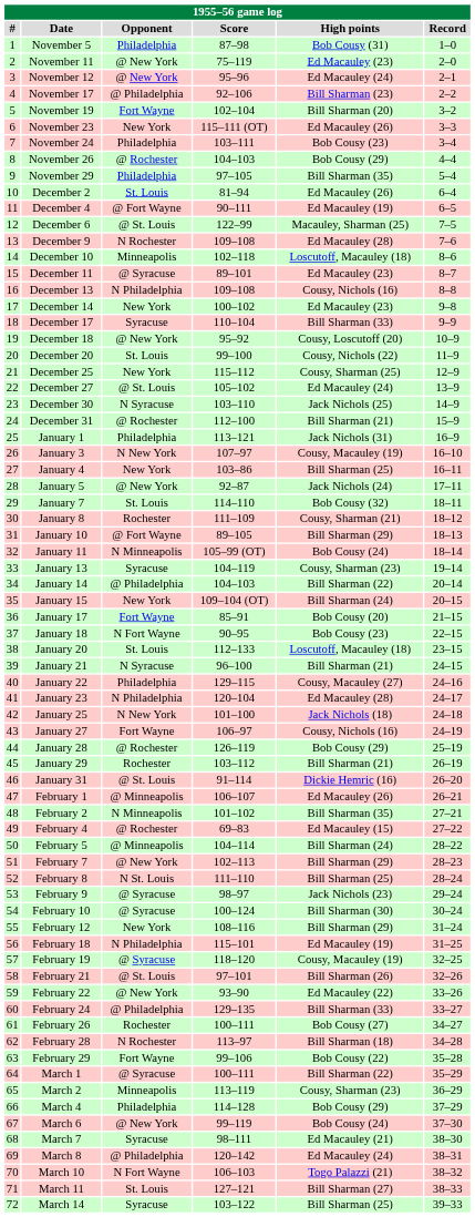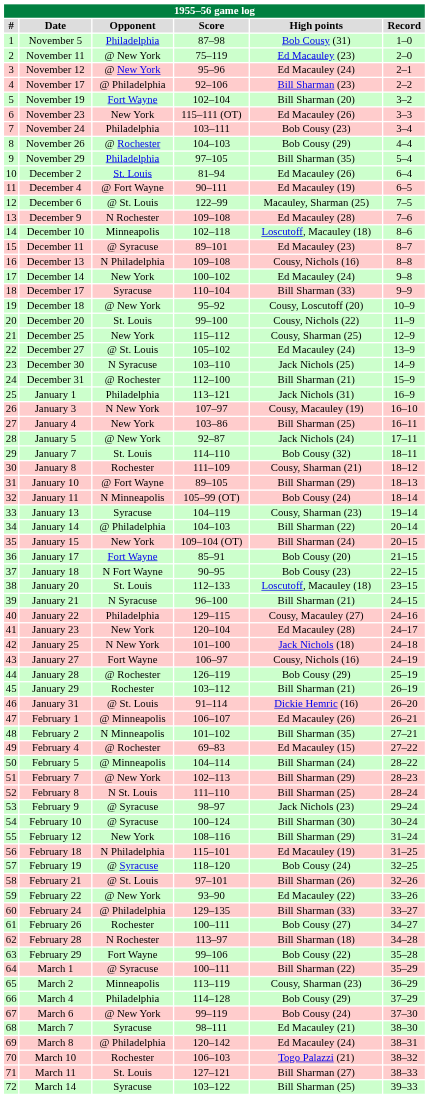December 14 | High points: Ed Macauley (23) -> Ed Macauley (24)
January 23 | Opponent: N Philadelphia -> New York
February 19 | High points: Cousy, Macauley (19) -> Bob Cousy (24)
March 10 | Opponent: N Fort Wayne -> Rochester
